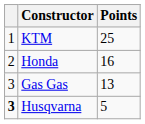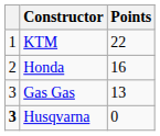KTM | Points: 25 -> 22
Husqvarna | Points: 5 -> 0
